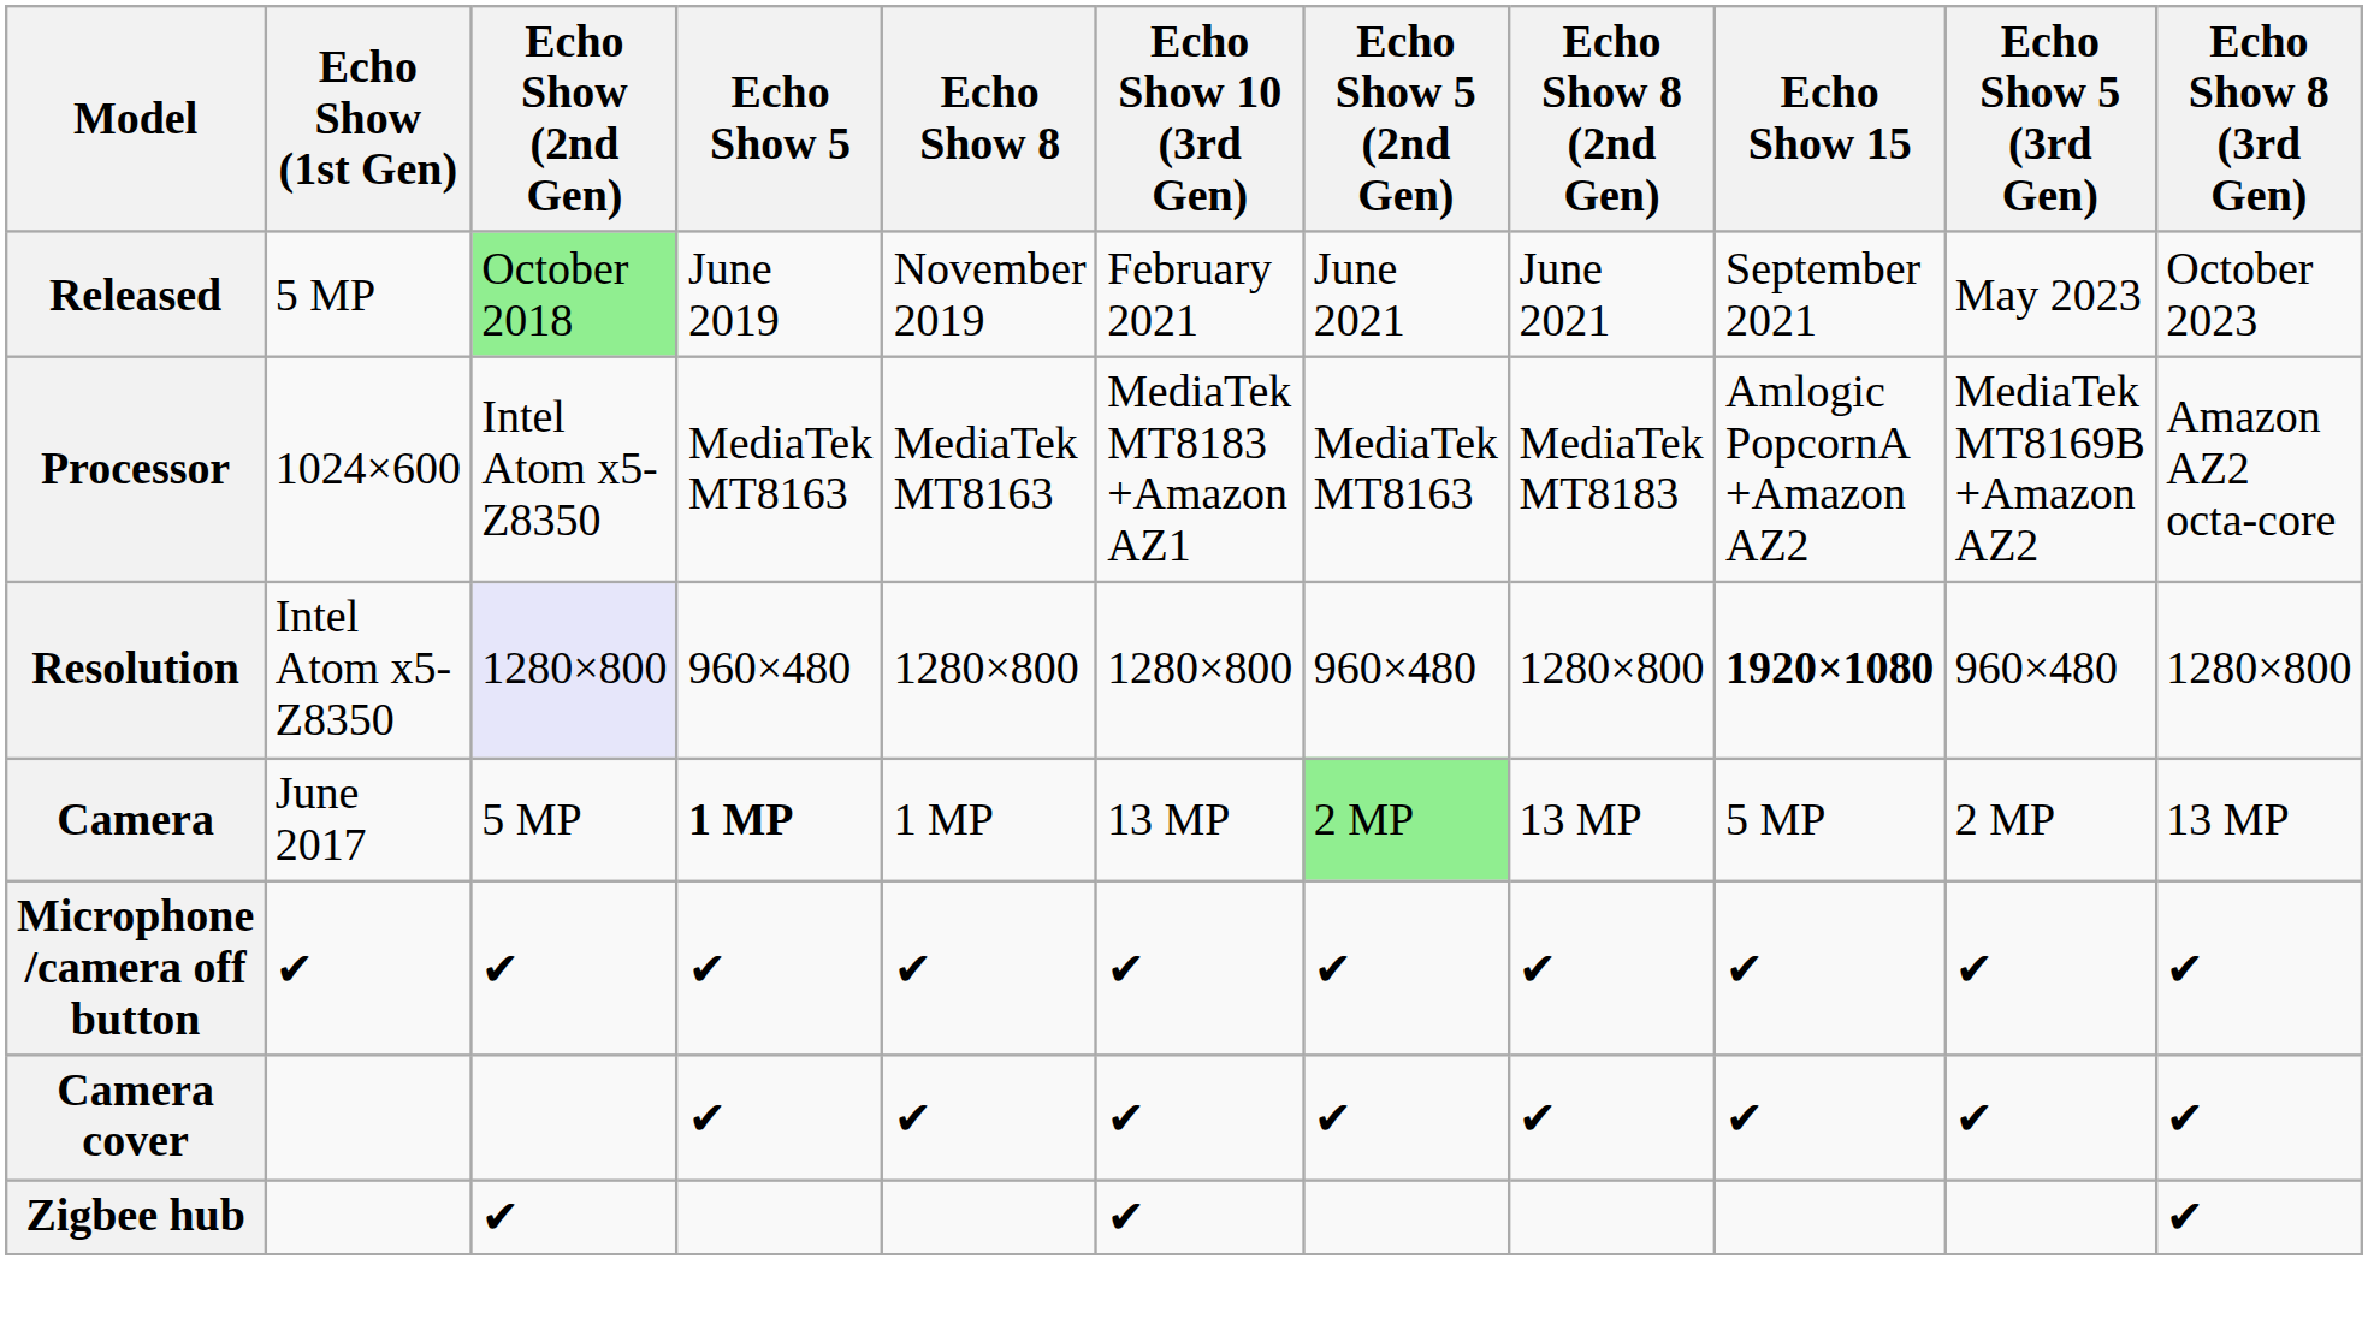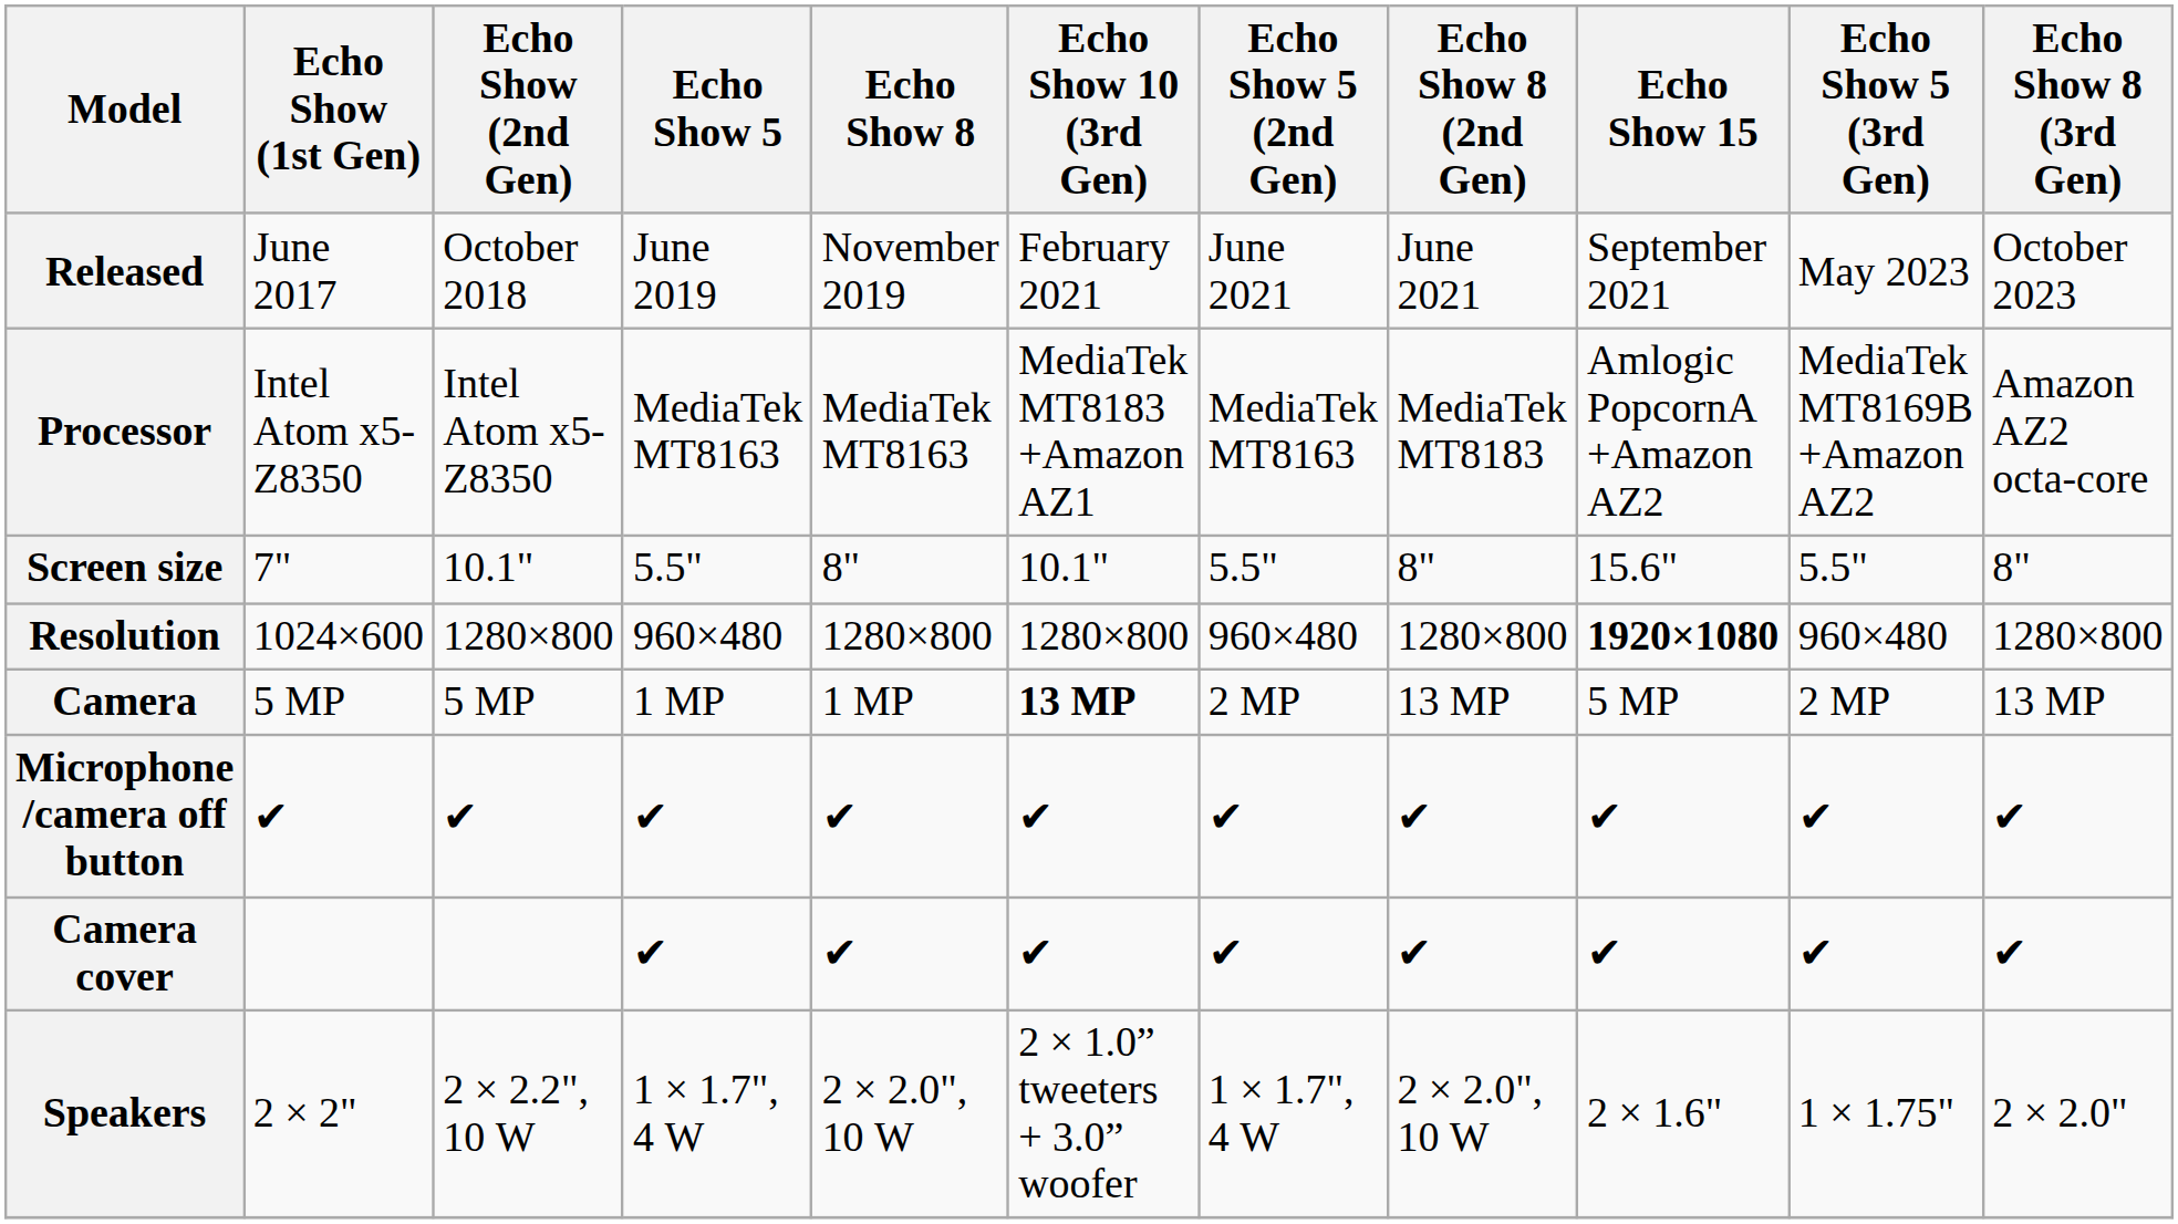Released | Echo Show (1st Gen): 5 MP -> June 2017
Released | Echo Show (2nd Gen): lightgreen background -> no background
Processor | Echo Show (1st Gen): 1024×600 -> Intel Atom x5-Z8350
+ row: Screen size | 7" | 10.1" | 5.5" | 8" | 10.1" | 5.5" | 8" | 15.6" | 5.5" | 8"
Resolution | Echo Show (1st Gen): Intel Atom x5-Z8350 -> 1024×600
Resolution | Echo Show (2nd Gen): lavender background -> no background
Camera | Echo Show (1st Gen): June 2017 -> 5 MP
Camera | Echo Show 5: bold -> normal
Camera | Echo Show 10 (3rd Gen): normal -> bold
Camera | Echo Show 5 (2nd Gen): lightgreen background -> no background
- row: Zigbee hub | ✔ | ✔ | ✔
+ row: Speakers | 2 × 2" | 2 × 2.2", 10 W | 1 × 1.7", 4 W | 2 × 2.0", 10 W | 2 × 1.0” tweeters + 3.0” woofer | 1 × 1.7", 4 W | 2 × 2.0", 10 W | 2 × 1.6" | 1 × 1.75" | 2 × 2.0"
